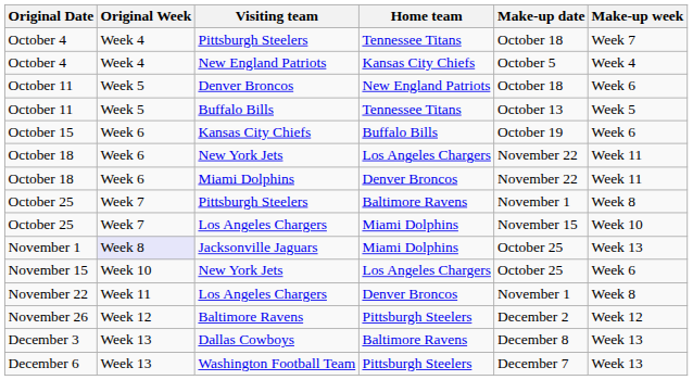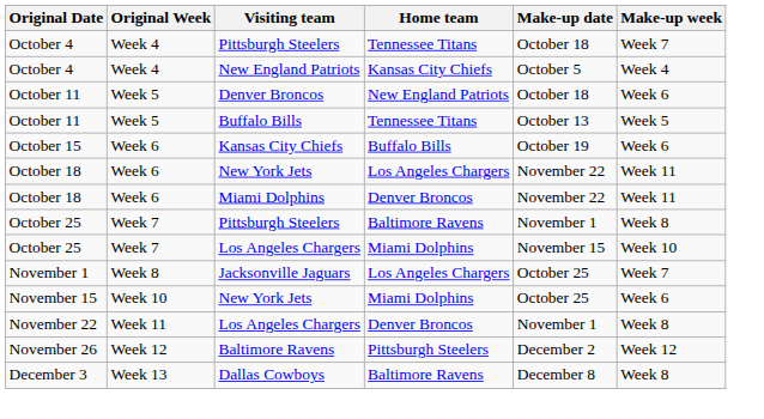Jacksonville Jaguars | Original Week: lavender background -> no background
Jacksonville Jaguars | Home team: Miami Dolphins -> Los Angeles Chargers
Jacksonville Jaguars | Make-up week: Week 13 -> Week 7
November 15 / New York Jets | Home team: Los Angeles Chargers -> Miami Dolphins
Dallas Cowboys | Make-up week: Week 13 -> Week 8
- row: December 6 | Week 13 | Washington Football Team | Pittsburgh Steelers | December 7 | Week 13
